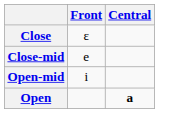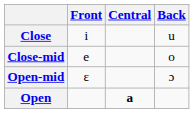+ column: Back | u | o | ɔ
Close | Front: ɛ -> i
Open-mid | Front: i -> ɛ
